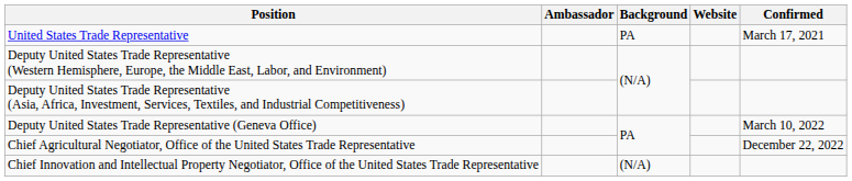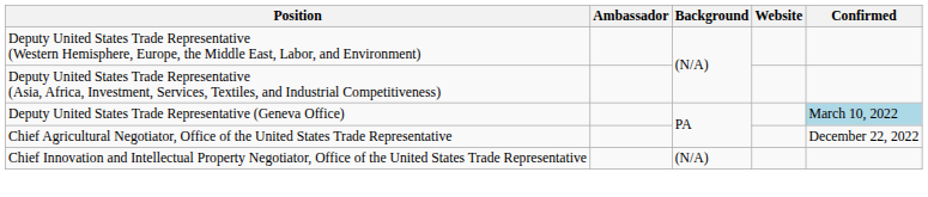- row: United States Trade Representative | PA | March 17, 2021
Deputy United States Trade Representative (Geneva Office) | Confirmed: no background -> lightblue background
